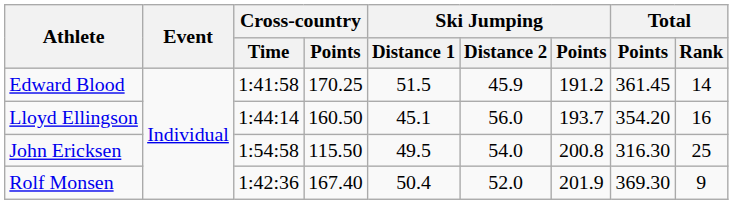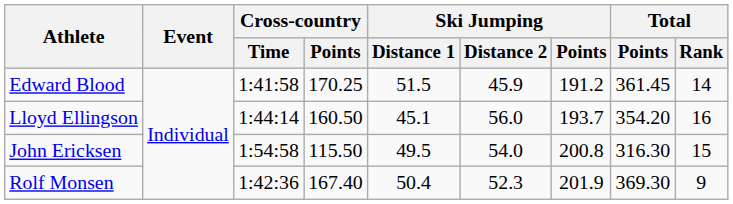John Ericksen | Total / Rank: 25 -> 15
Rolf Monsen | Ski Jumping / Distance 2: 52.0 -> 52.3
